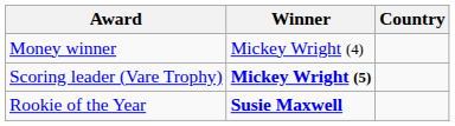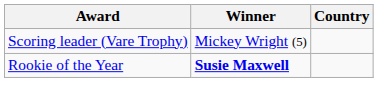- row: Money winner | Mickey Wright (4)
Scoring leader (Vare Trophy) | Winner: bold -> normal
